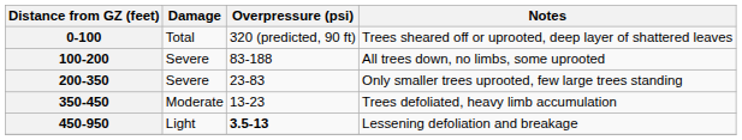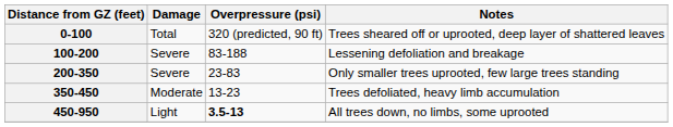100-200 | Notes: All trees down, no limbs, some uprooted -> Lessening defoliation and breakage
450-950 | Notes: Lessening defoliation and breakage -> All trees down, no limbs, some uprooted
